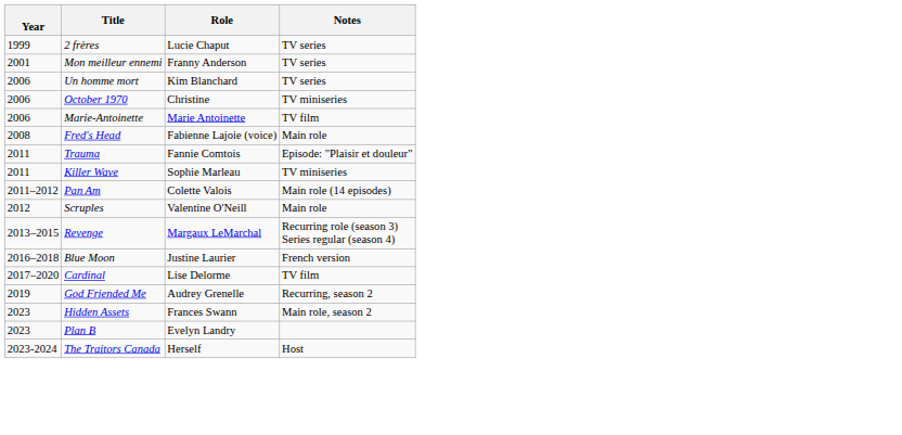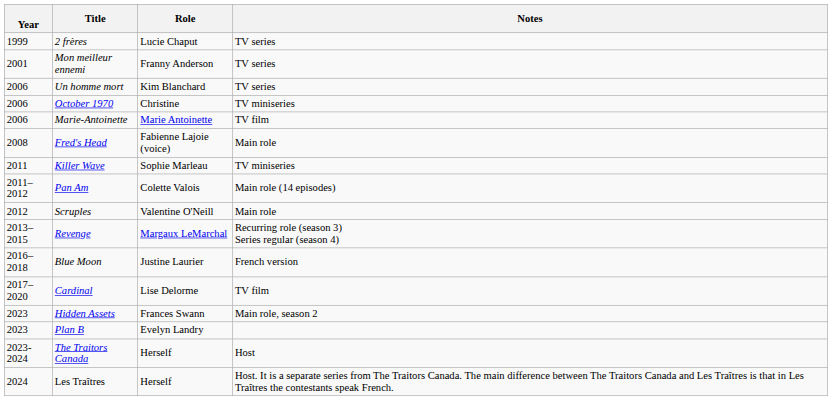- row: 2011 | Trauma | Fannie Comtois | Episode: "Plaisir et douleur"
- row: 2019 | God Friended Me | Audrey Grenelle | Recurring, season 2
+ row: 2024 | Les Traîtres | Herself | Host. It is a separate series from The Traitors Canada. The main difference between The Traitors Canada and Les Traîtres is that in Les Traîtres the contestants speak French.
